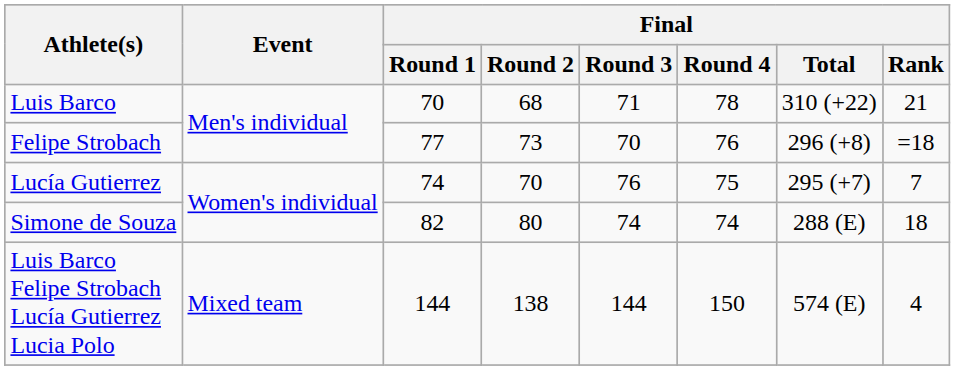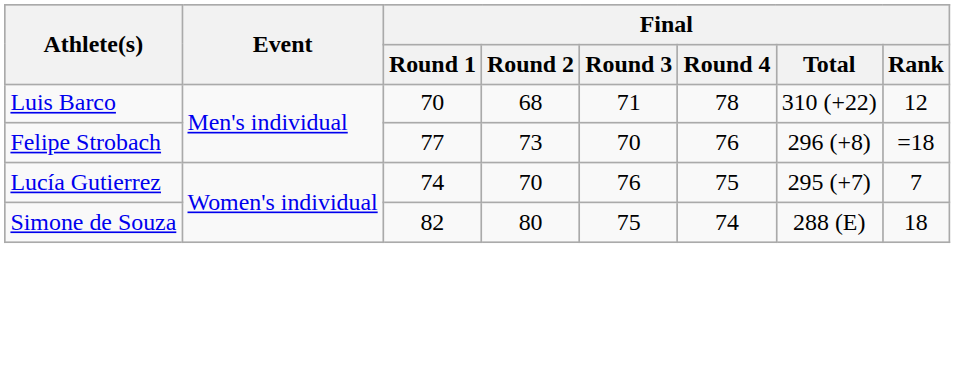Luis Barco | Final / Rank: 21 -> 12
Simone de Souza | Final / Round 3: 74 -> 75
- row: Luis Barco Felipe Strobach Lucía Gutierrez Lucia Polo | Mixed team | 144 | 138 | 144 | 150 | 574 (E) | 4
